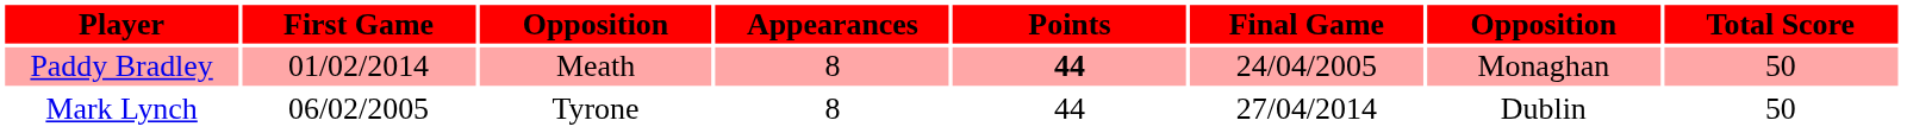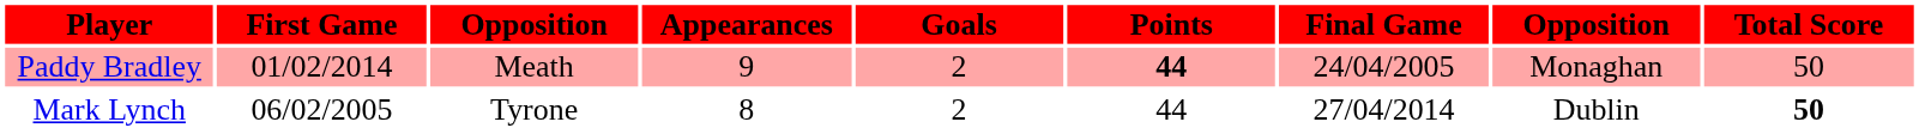+ column: Goals | 2 | 2
Paddy Bradley | Appearances: 8 -> 9
Mark Lynch | Total Score: normal -> bold
